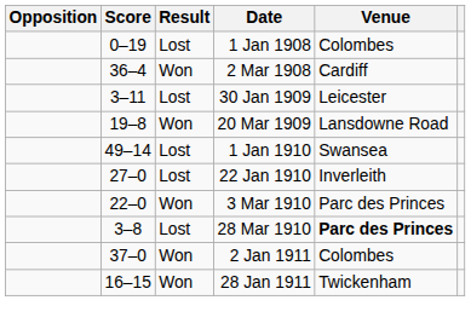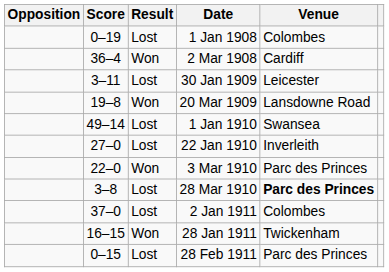2 Jan 1911 | Result: Won -> Lost
+ row: 0–15 | Lost | 28 Feb 1911 | Parc des Princes
